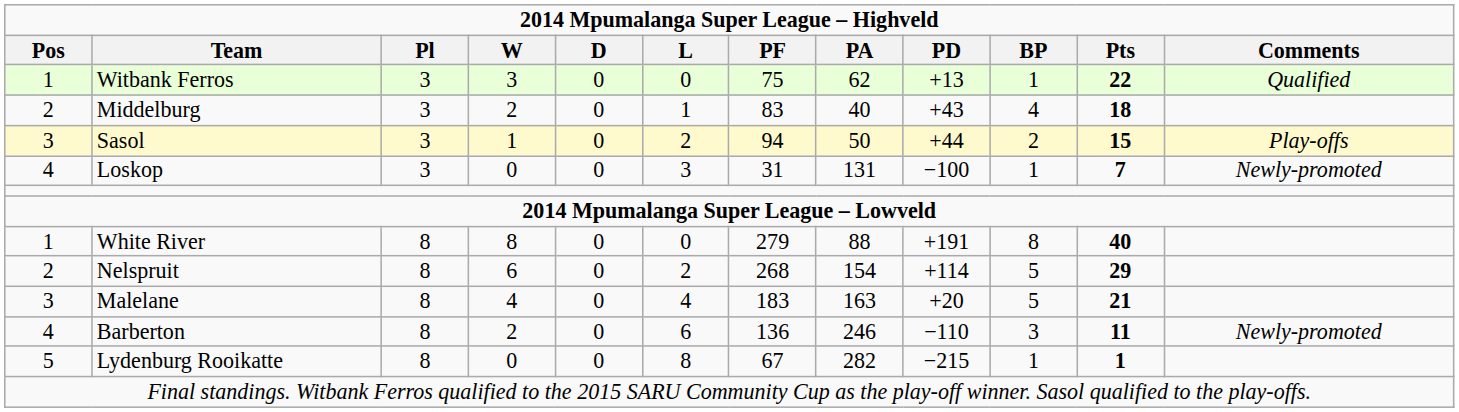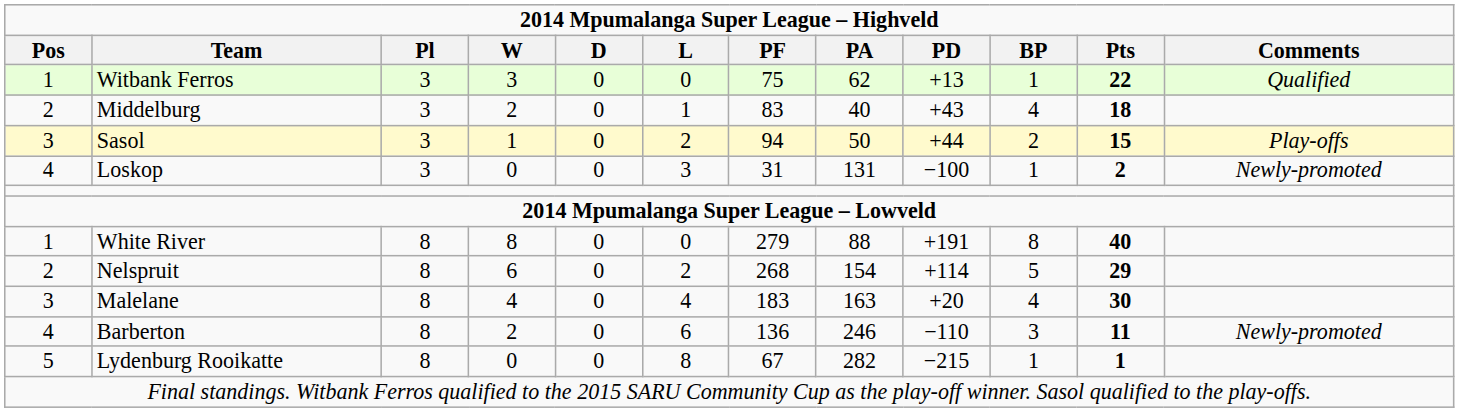Loskop | Pts: 7 -> 2
Malelane | BP: 5 -> 4
Malelane | Pts: 21 -> 30
